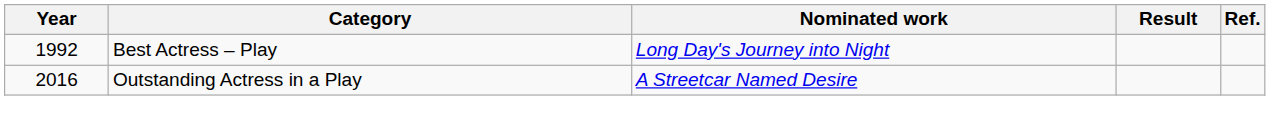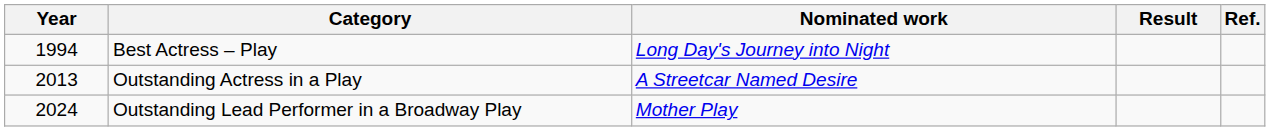Best Actress – Play | Year: 1992 -> 1994
Outstanding Actress in a Play | Year: 2016 -> 2013
+ row: 2024 | Outstanding Lead Performer in a Broadway Play | Mother Play
